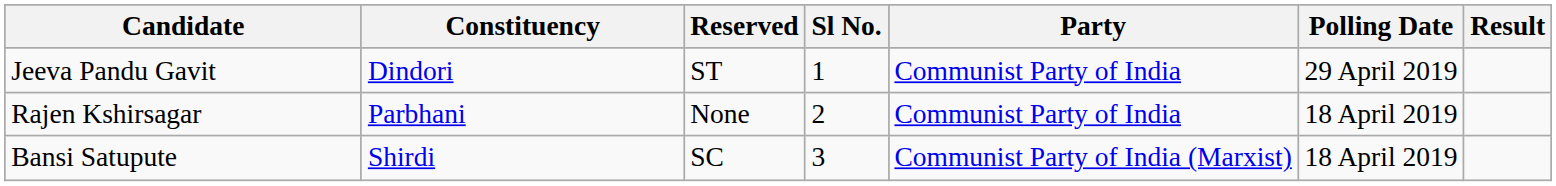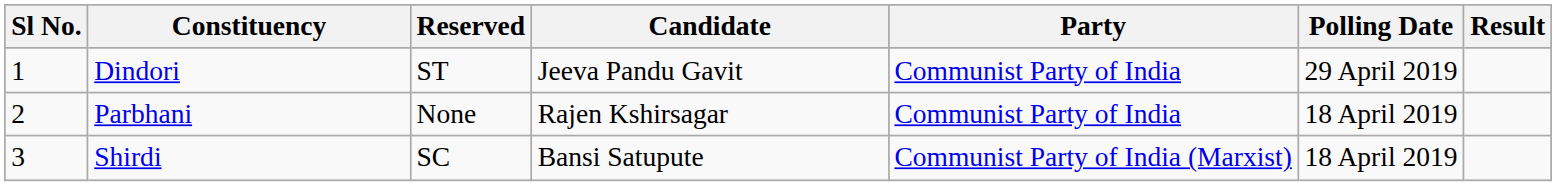columns swapped: Sl No. <-> Candidate
